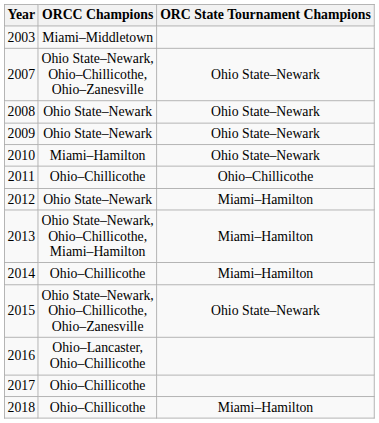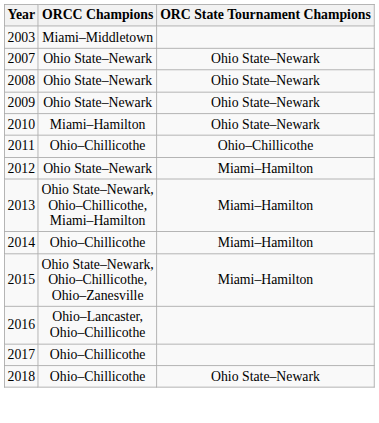2007 | ORCC Champions: Ohio State–Newark, Ohio–Chillicothe, Ohio–Zanesville -> Ohio State–Newark
2015 | ORC State Tournament Champions: Ohio State–Newark -> Miami–Hamilton
2018 | ORC State Tournament Champions: Miami–Hamilton -> Ohio State–Newark
